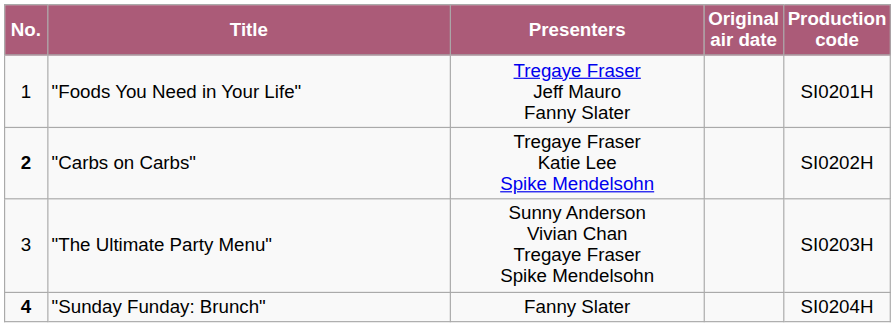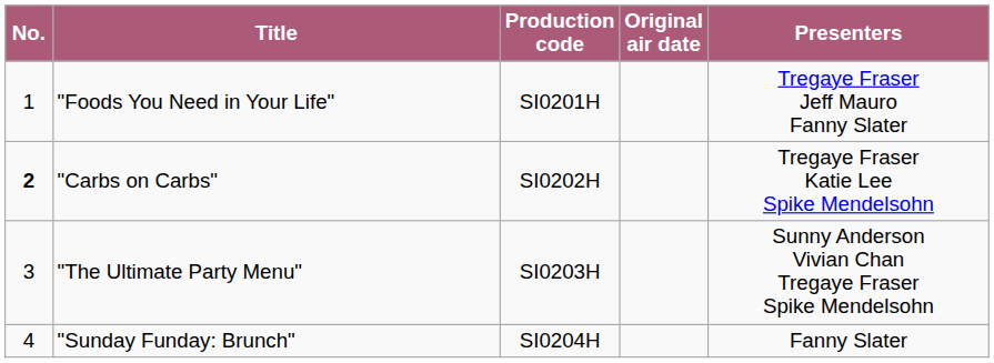columns swapped: Presenters <-> Production code
"Sunday Funday: Brunch" | No.: bold -> normal
